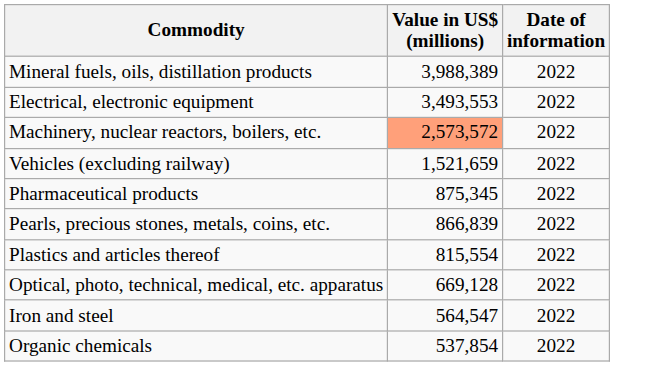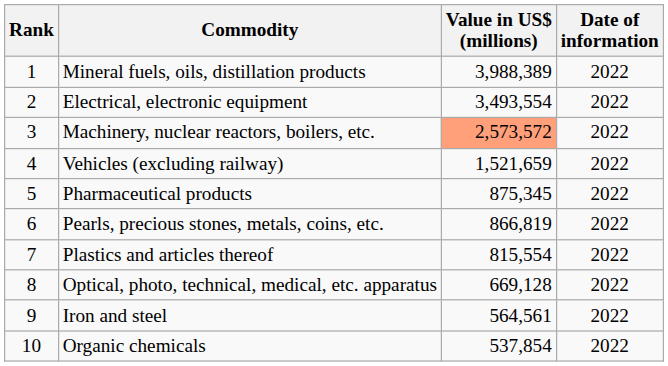+ column: Rank | 1 | 2 | 3 | 4 | 5 | 6 | 7 | 8 | 9 | 10
Electrical, electronic equipment | Value in US$ (millions): 3,493,553 -> 3,493,554
Pearls, precious stones, metals, coins, etc. | Value in US$ (millions): 866,839 -> 866,819
Iron and steel | Value in US$ (millions): 564,547 -> 564,561
